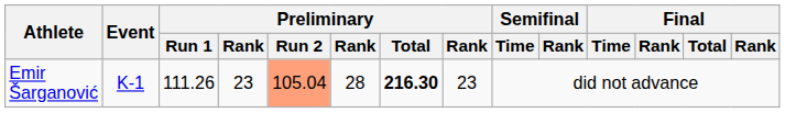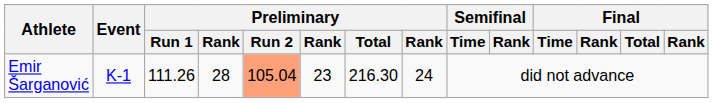Emir Šarganović | column 4: 23 -> 28
Emir Šarganović | column 6: 28 -> 23
Emir Šarganović | Preliminary / Total: bold -> normal
Emir Šarganović | column 8: 23 -> 24
